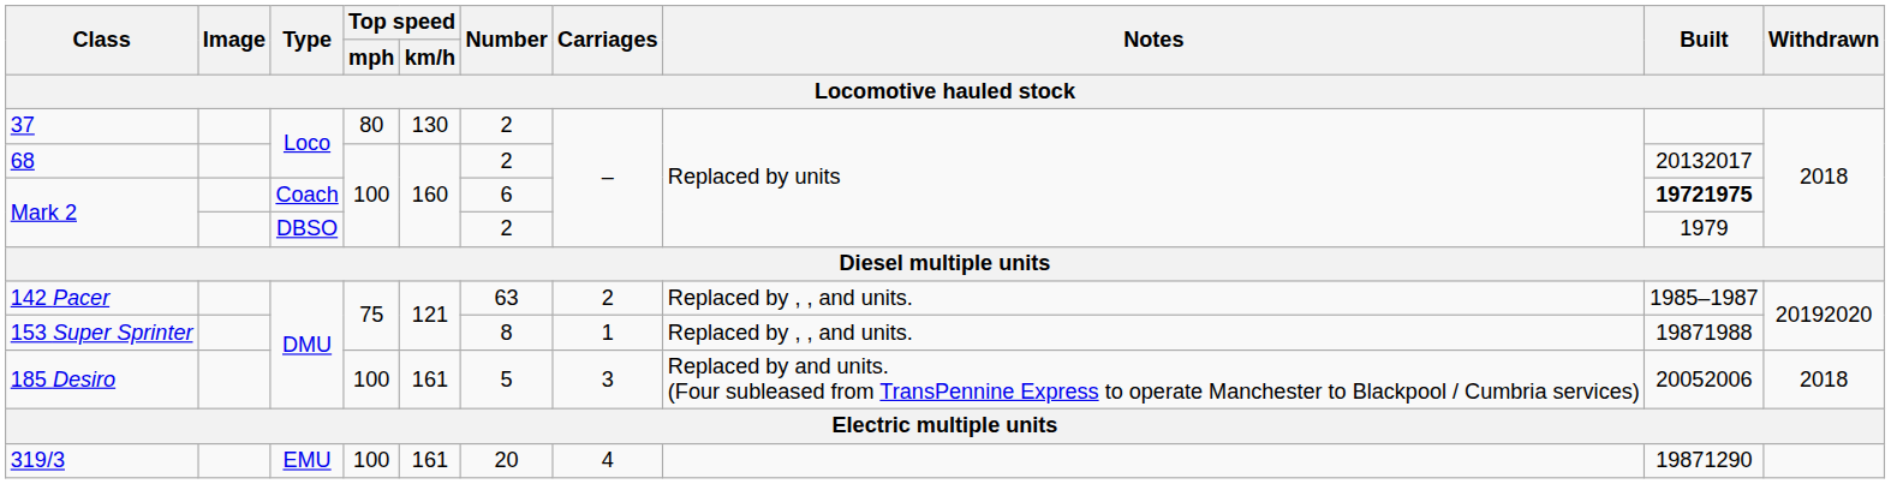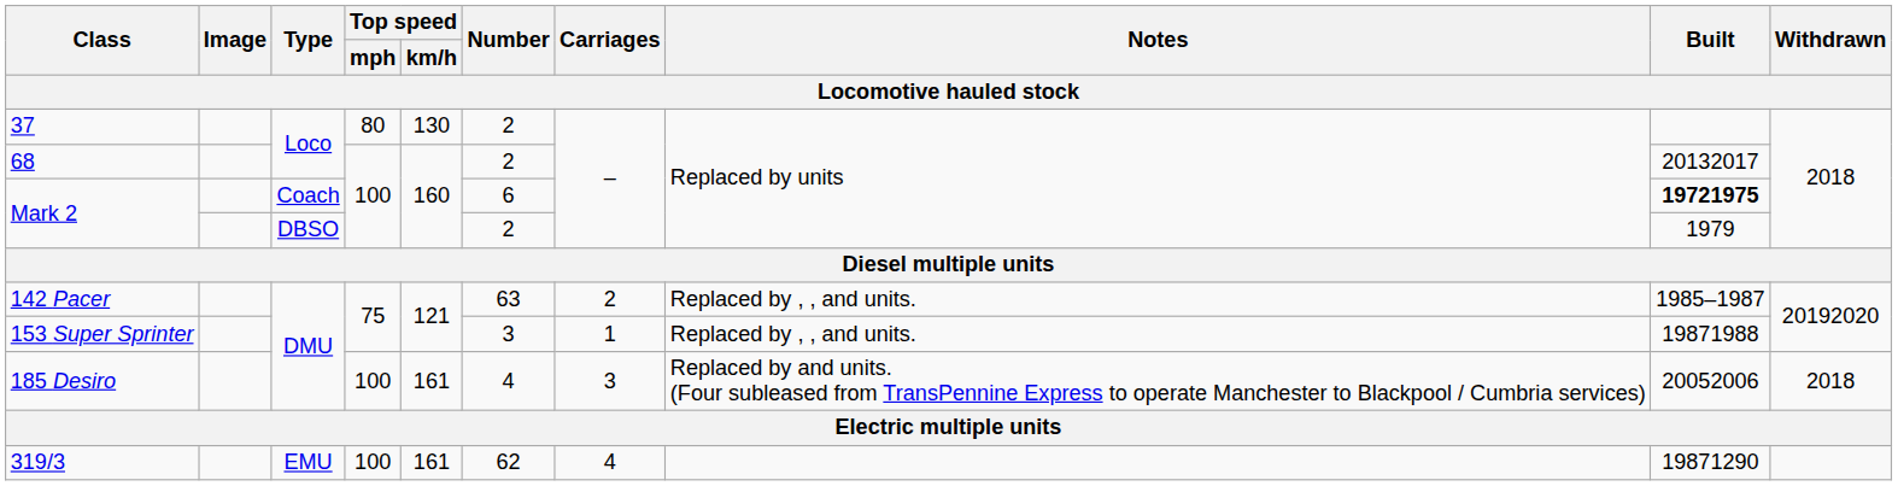153 Super Sprinter | Number: 8 -> 3
185 Desiro | Number: 5 -> 4
319/3 | Number: 20 -> 62
